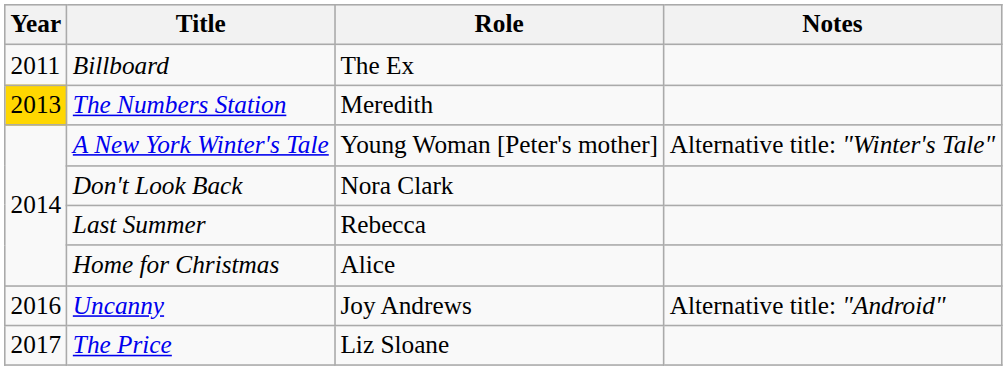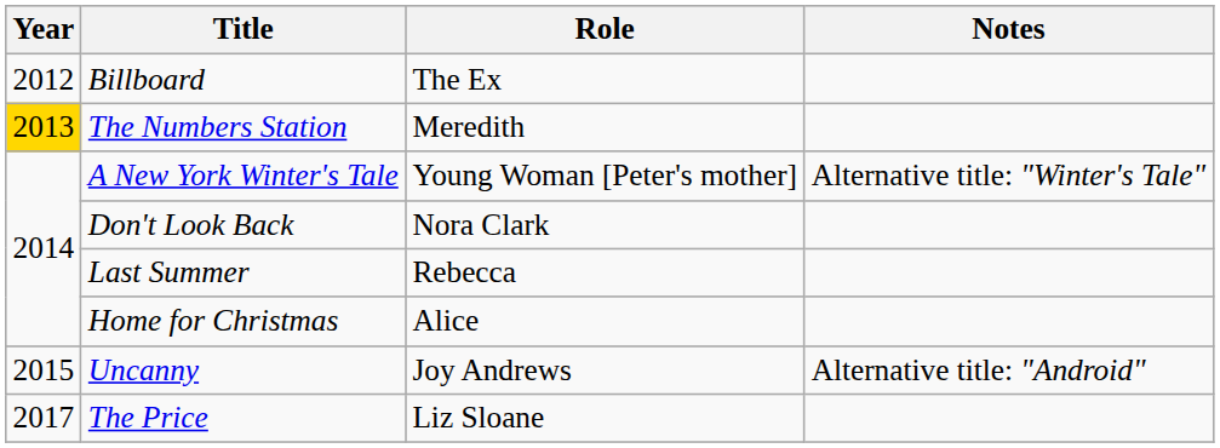Billboard | Year: 2011 -> 2012
Uncanny | Year: 2016 -> 2015
